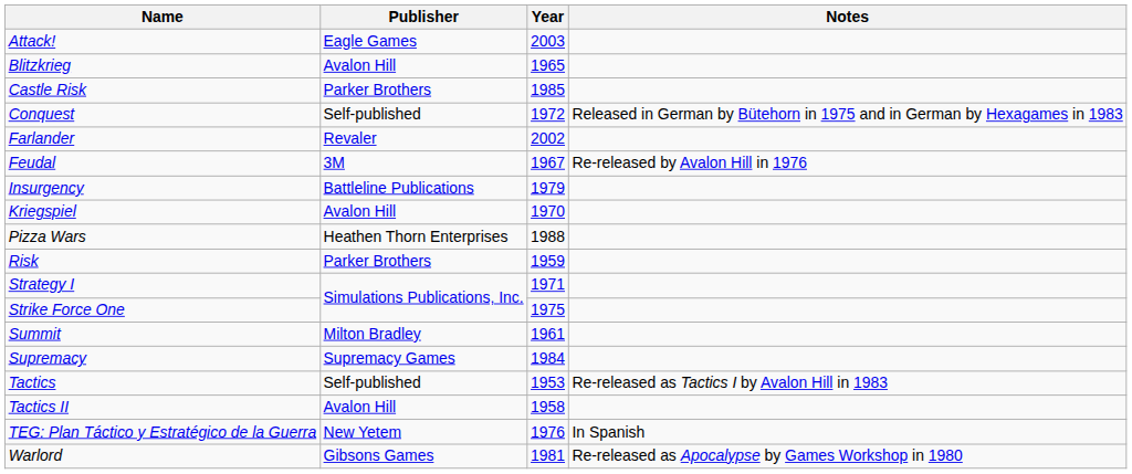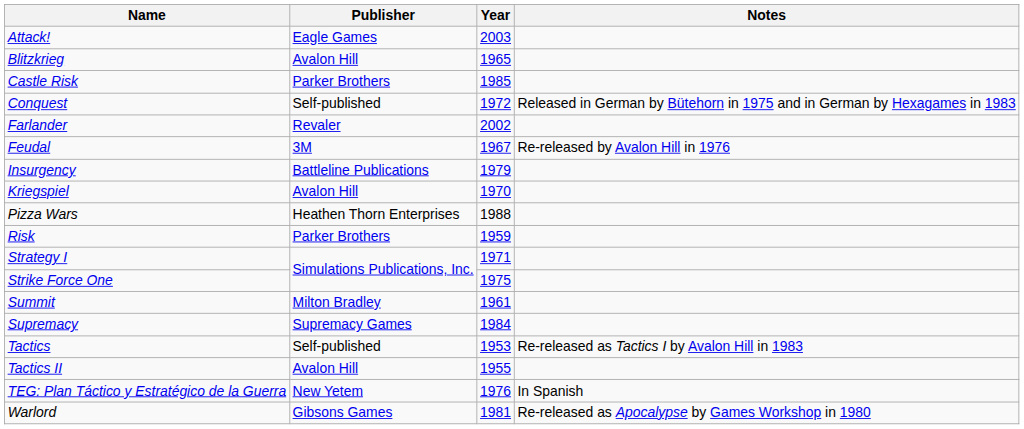Tactics II | Year: 1958 -> 1955
